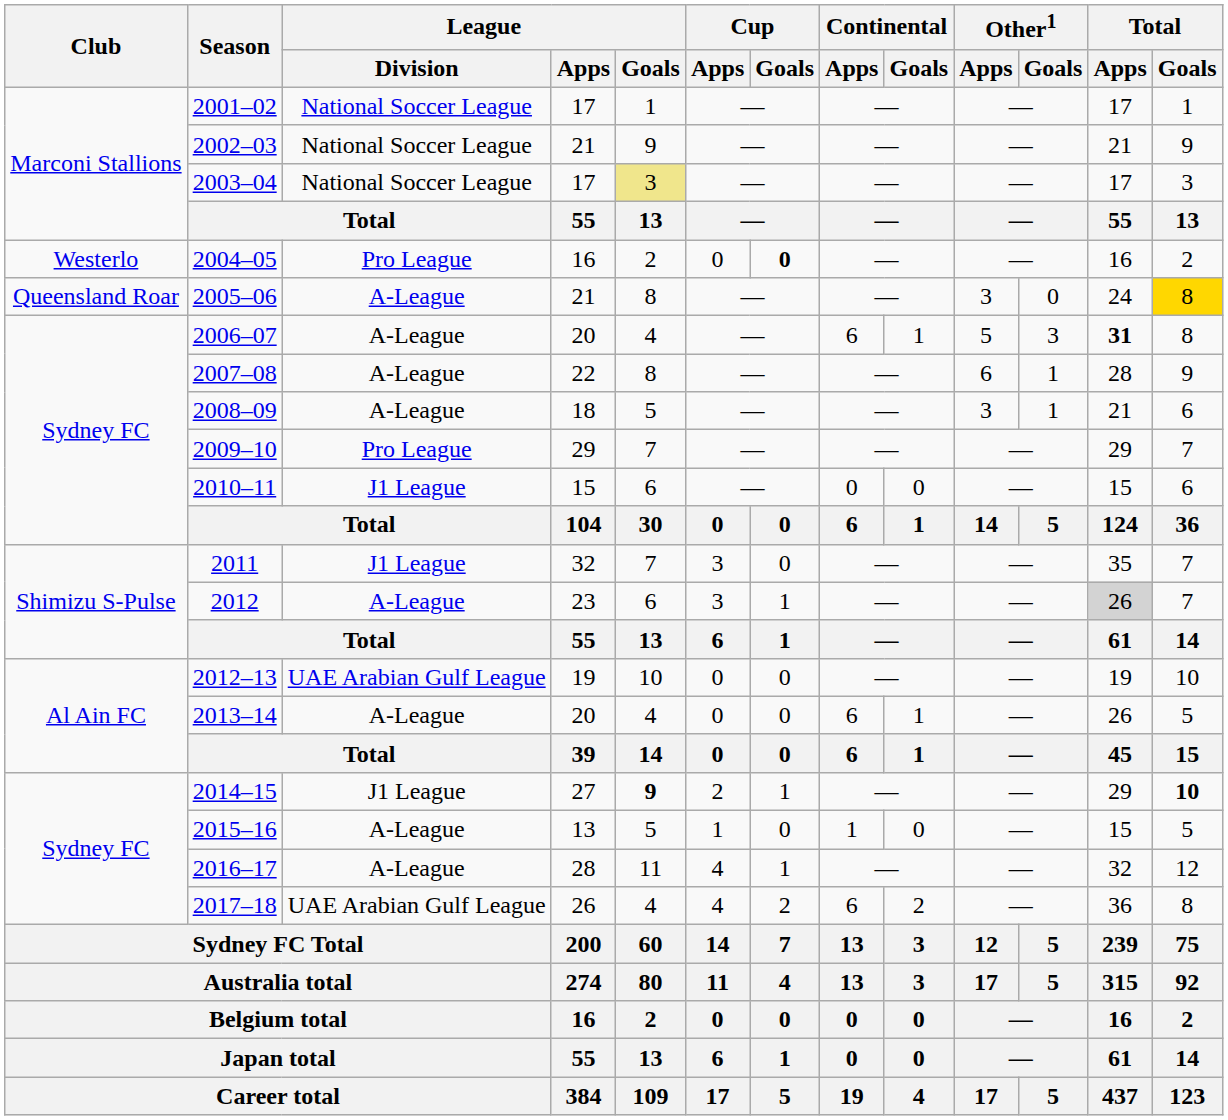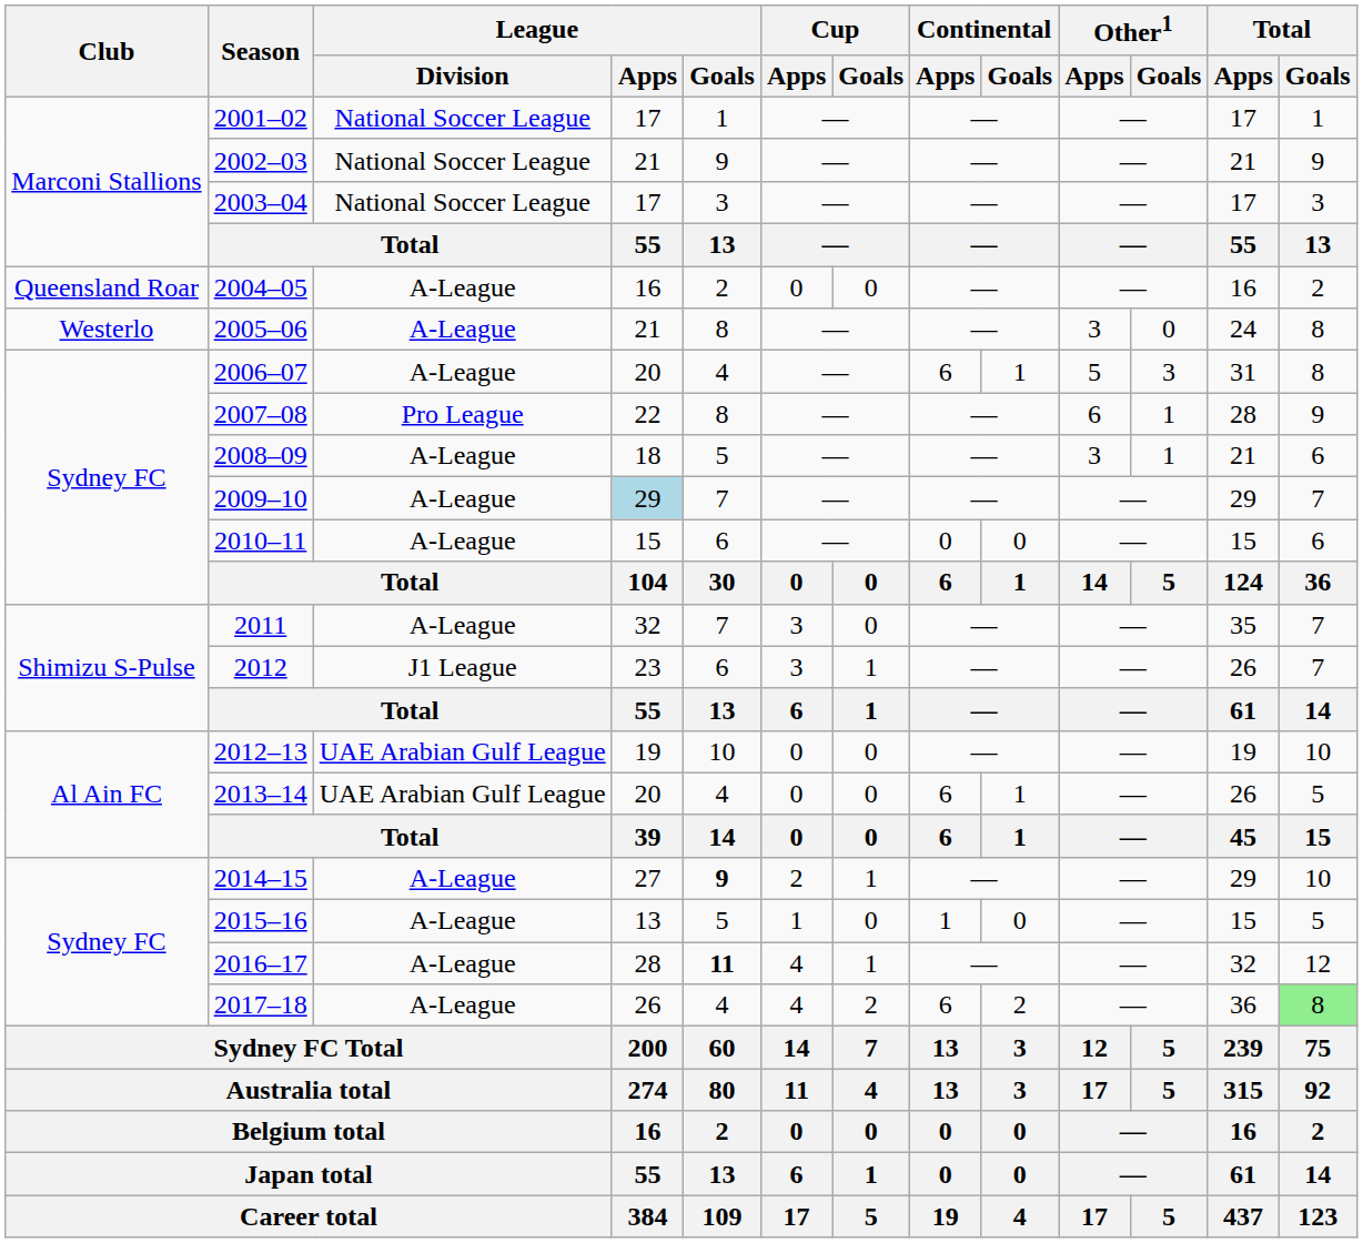2003–04 | League / Goals: khaki background -> no background
2004–05 | Club: Westerlo -> Queensland Roar
2004–05 | League / Division: Pro League -> A-League
2004–05 | Cup / Goals: bold -> normal
2005–06 | Club: Queensland Roar -> Westerlo
2005–06 | Total / Goals: gold background -> no background
2006–07 | Total / Apps: bold -> normal
2007–08 | League / Division: A-League -> Pro League
2009–10 | League / Division: Pro League -> A-League
2009–10 | League / Apps: no background -> lightblue background
2010–11 | League / Division: J1 League -> A-League
2011 | League / Division: J1 League -> A-League
2012 | League / Division: A-League -> J1 League
2012 | Total / Apps: lightgrey background -> no background
2013–14 | League / Division: A-League -> UAE Arabian Gulf League
2014–15 | League / Division: J1 League -> A-League
2014–15 | Total / Goals: bold -> normal
2016–17 | League / Goals: normal -> bold
2017–18 | League / Division: UAE Arabian Gulf League -> A-League
2017–18 | Total / Goals: no background -> lightgreen background
